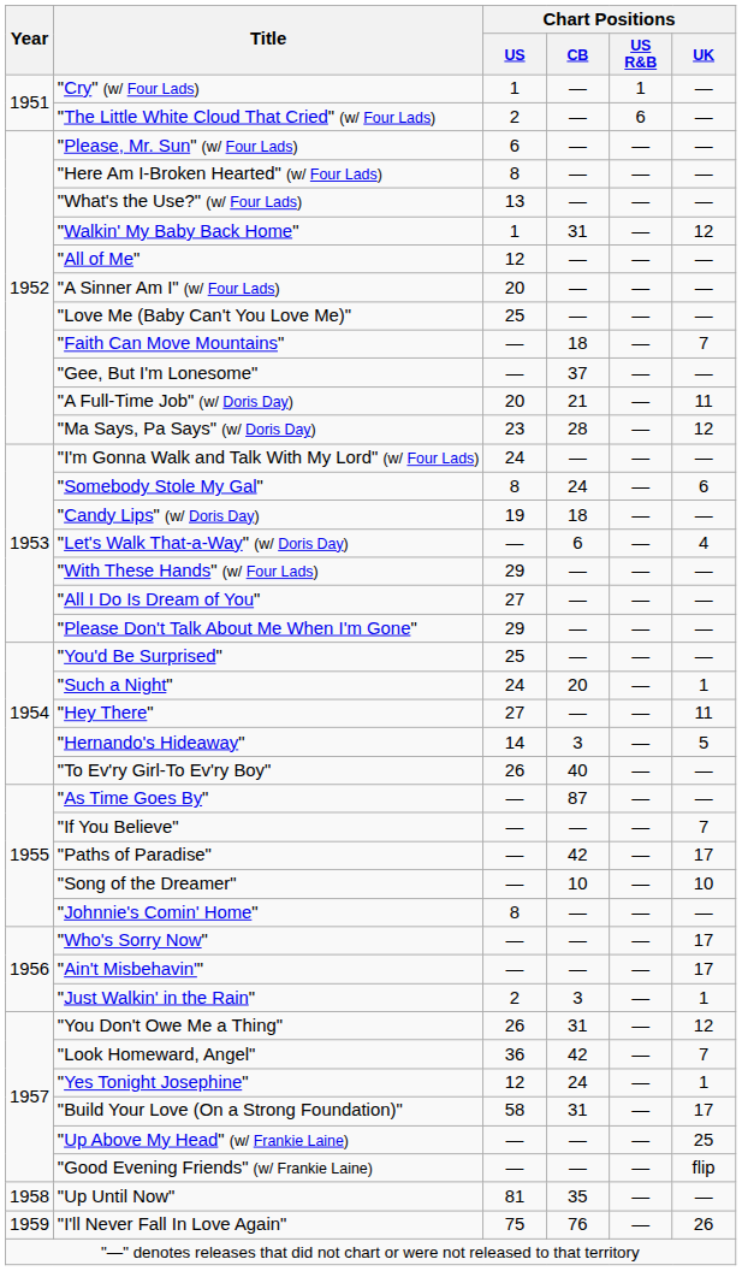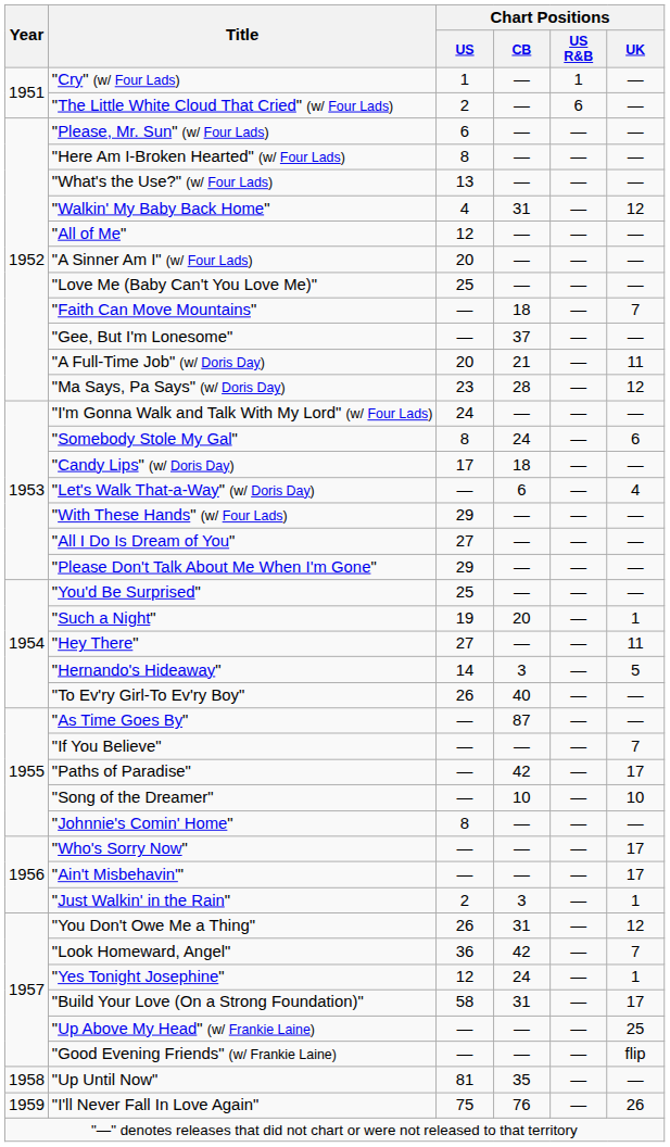"Walkin' My Baby Back Home" | Chart Positions / US: 1 -> 4
"Candy Lips" (w/ Doris Day) | Chart Positions / US: 19 -> 17
"Such a Night" | Chart Positions / US: 24 -> 19
